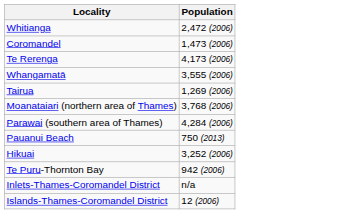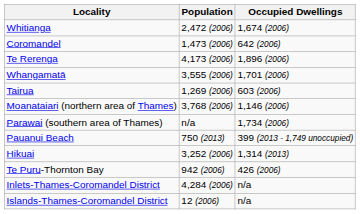+ column: Occupied Dwellings | 1,674 (2006) | 642 (2006) | 1,896 (2006) | 1,701 (2006) | 603 (2006) | 1,146 (2006) | 1,734 (2006) | 399 (2013 - 1,749 unoccupied) | 1,314 (2013) | 426 (2006) | n/a | n/a
Parawai (southern area of Thames) | Population: 4,284 (2006) -> n/a
Inlets-Thames-Coromandel District | Population: n/a -> 4,284 (2006)
